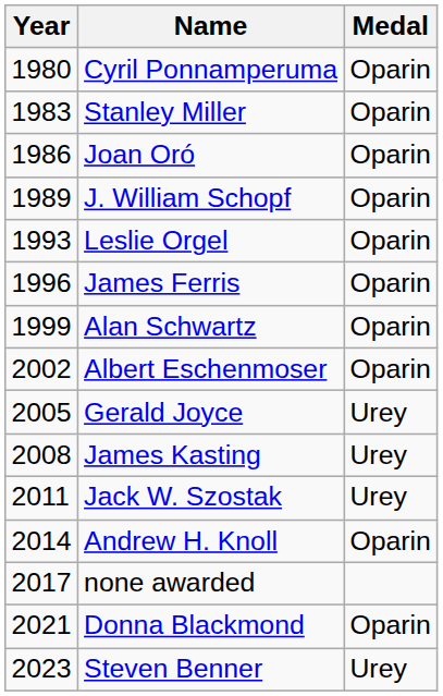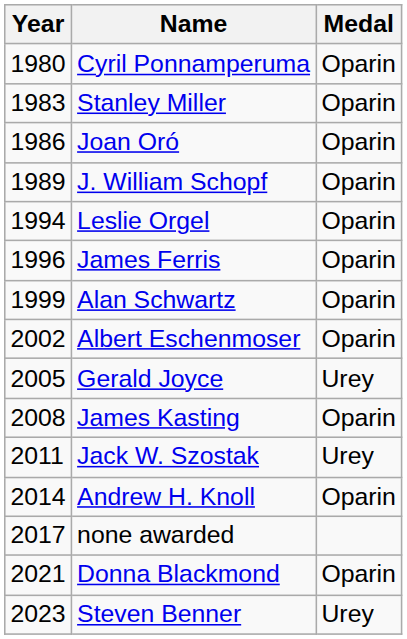Leslie Orgel | Year: 1993 -> 1994
James Kasting | Medal: Urey -> Oparin
